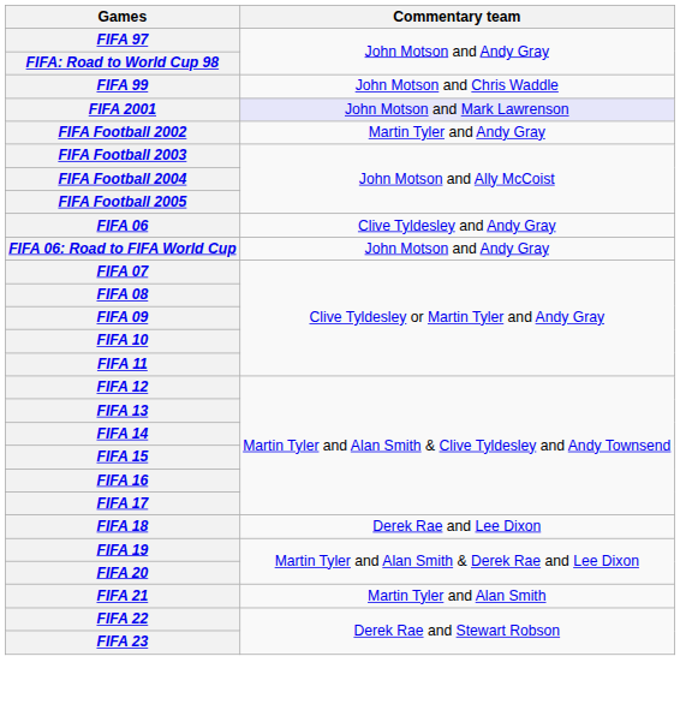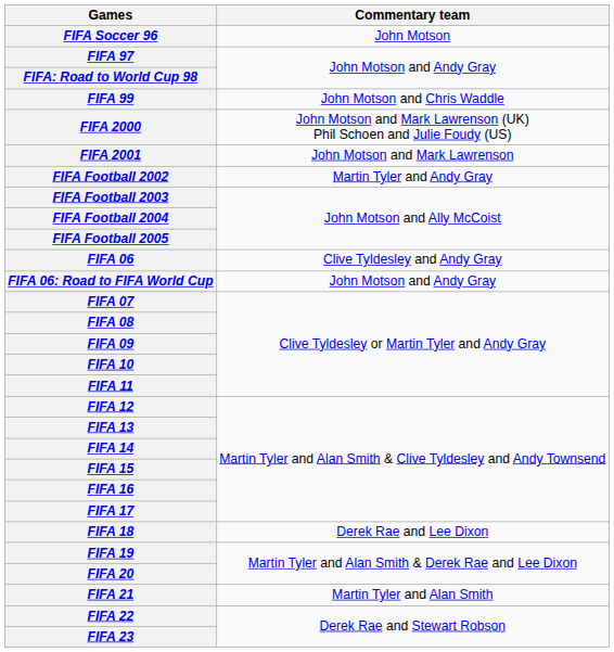+ row: FIFA Soccer 96 | John Motson
+ row: FIFA 2000 | John Motson and Mark Lawrenson (UK) Phil Schoen and Julie Foudy (US)
FIFA 2001 | Commentary team: lavender background -> no background
